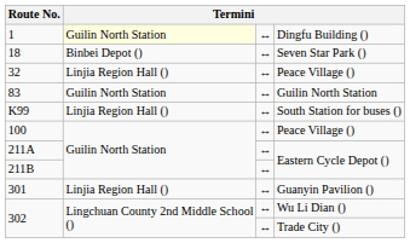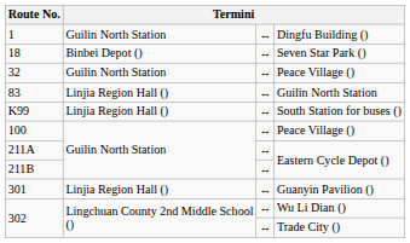1 | column 2: lightyellow background -> no background
32 | column 2: Linjia Region Hall () -> Guilin North Station
83 | column 2: Guilin North Station -> Linjia Region Hall ()
